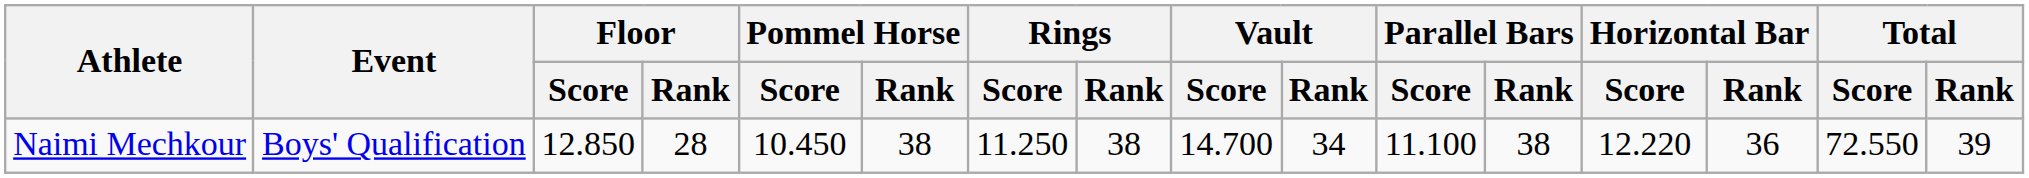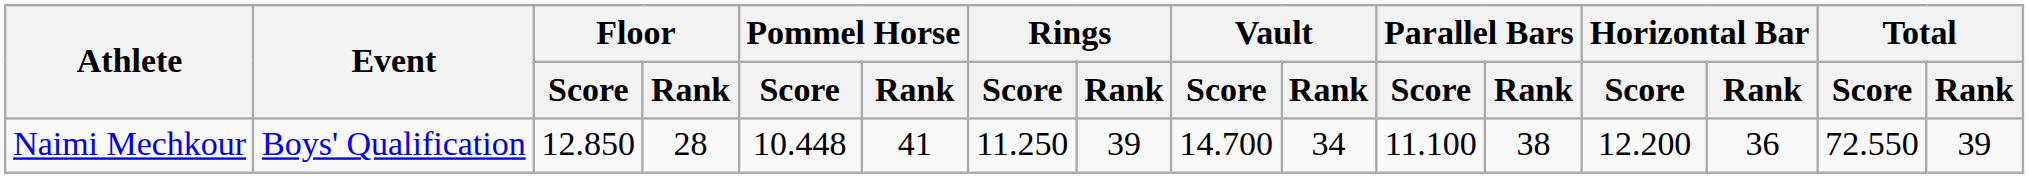Naimi Mechkour | Pommel Horse / Score: 10.450 -> 10.448
Naimi Mechkour | Pommel Horse / Rank: 38 -> 41
Naimi Mechkour | Rings / Rank: 38 -> 39
Naimi Mechkour | Horizontal Bar / Score: 12.220 -> 12.200
